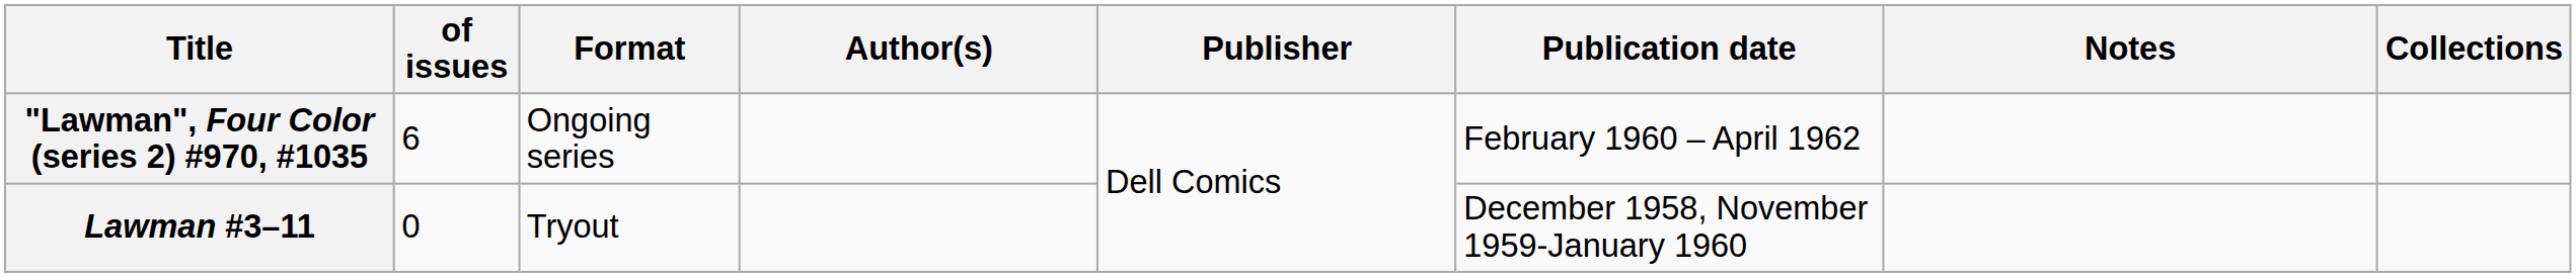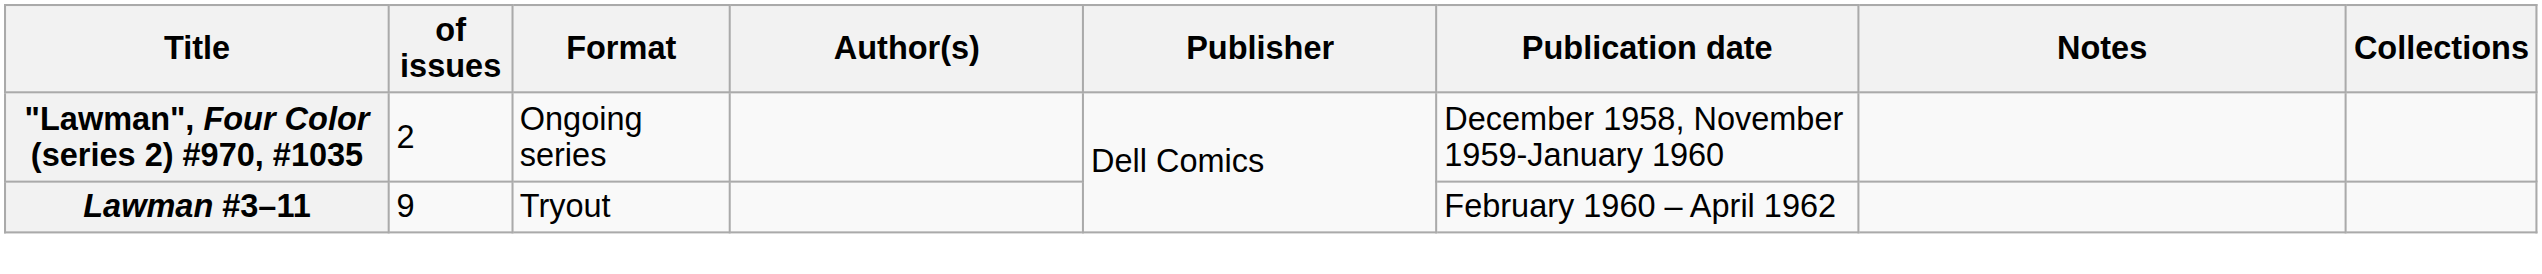"Lawman", Four Color (series 2) #970, #1035 | of issues: 6 -> 2
"Lawman", Four Color (series 2) #970, #1035 | Publication date: February 1960 – April 1962 -> December 1958, November 1959-January 1960
Lawman #3–11 | of issues: 0 -> 9
Lawman #3–11 | Publication date: December 1958, November 1959-January 1960 -> February 1960 – April 1962
